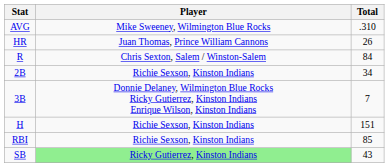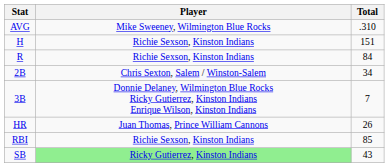rows swapped: H <-> HR
R | Player: Chris Sexton, Salem / Winston-Salem -> Richie Sexson, Kinston Indians
2B | Player: Richie Sexson, Kinston Indians -> Chris Sexton, Salem / Winston-Salem
